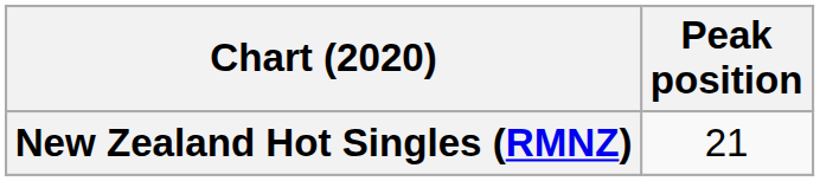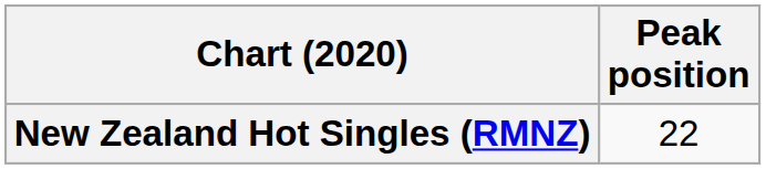New Zealand Hot Singles (RMNZ) | Peak position: 21 -> 22
